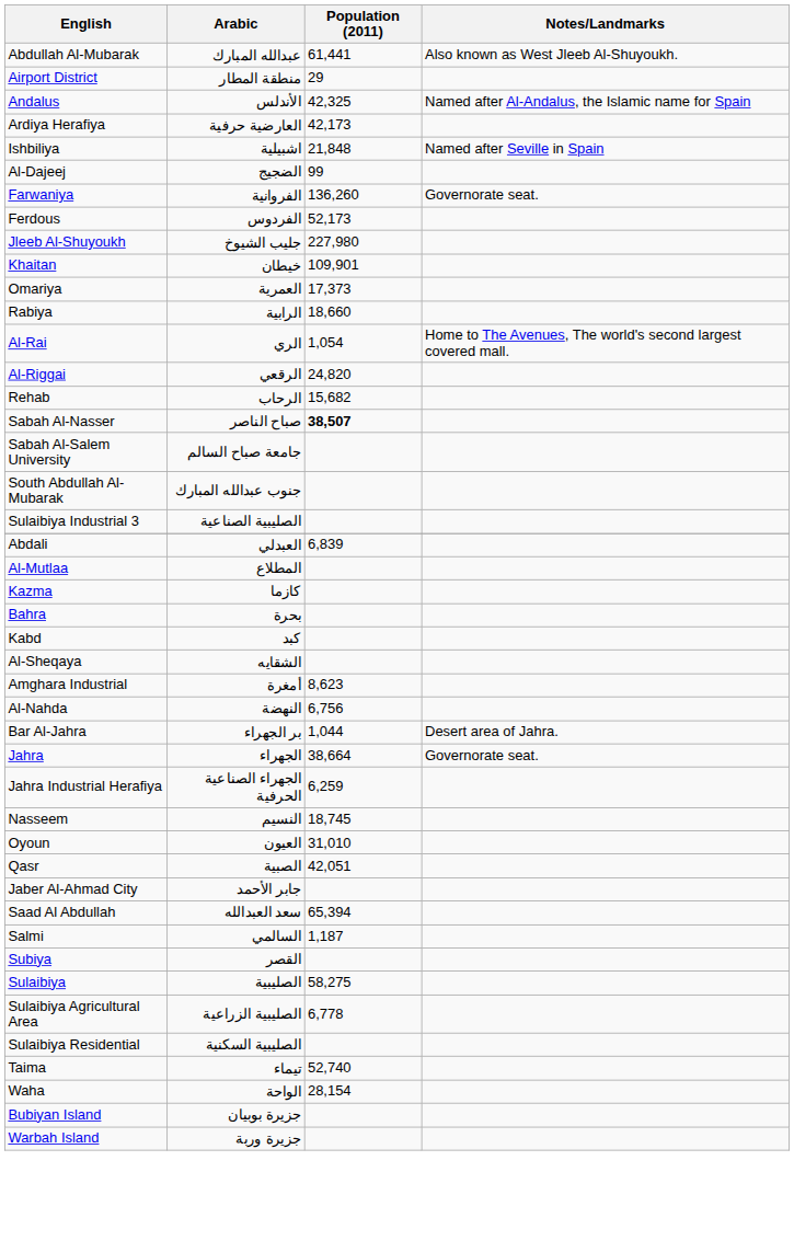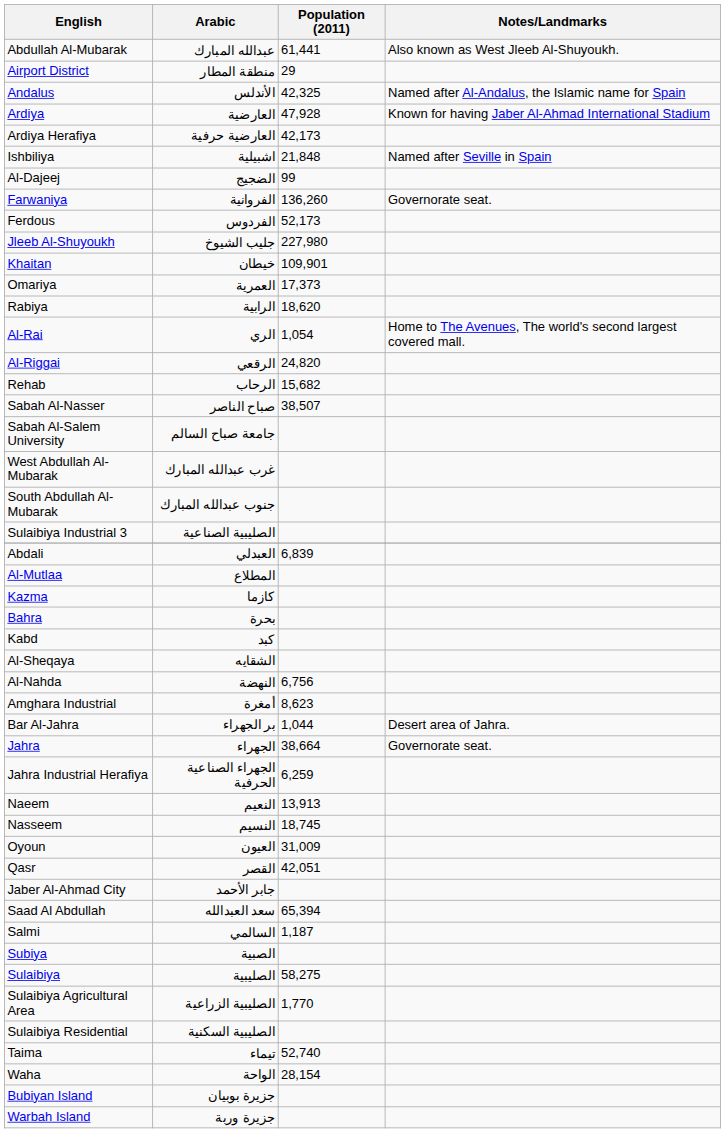+ row: Ardiya | العارضية | 47,928 | Known for having Jaber Al-Ahmad International Stadium
Rabiya | Population (2011): 18,660 -> 18,620
Sabah Al-Nasser | Population (2011): bold -> normal
+ row: West Abdullah Al-Mubarak | غرب عبدالله المبارك
rows swapped: Al-Nahda <-> Amghara Industrial
+ row: Naeem | النعيم | 13,913
Oyoun | Population (2011): 31,010 -> 31,009
Qasr | Arabic: الصبية -> القصر
Subiya | Arabic: القصر -> الصبية
Sulaibiya Agricultural Area | Population (2011): 6,778 -> 1,770
